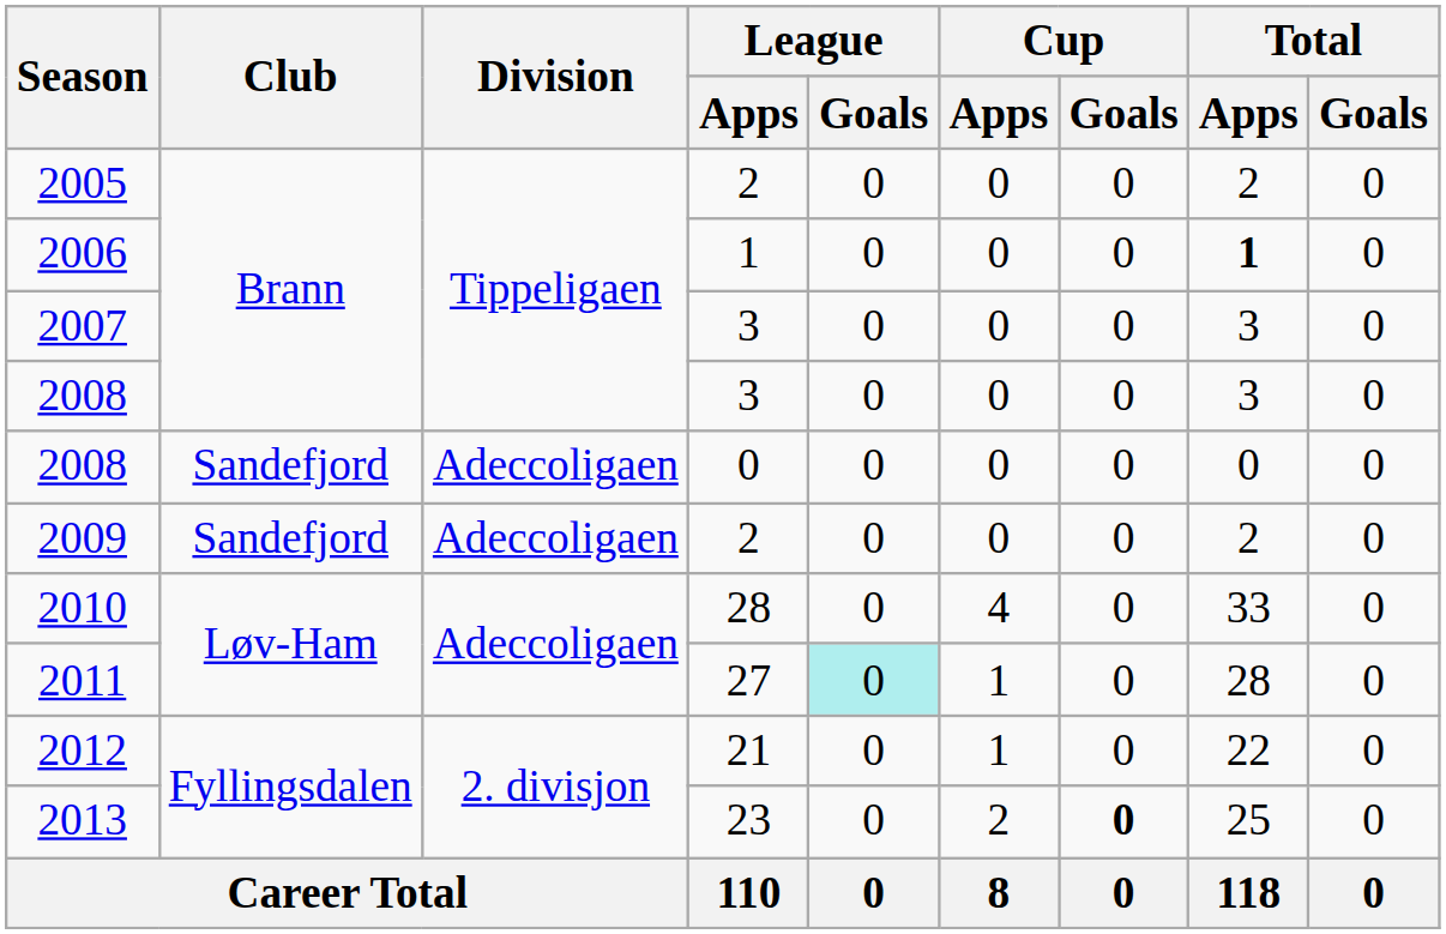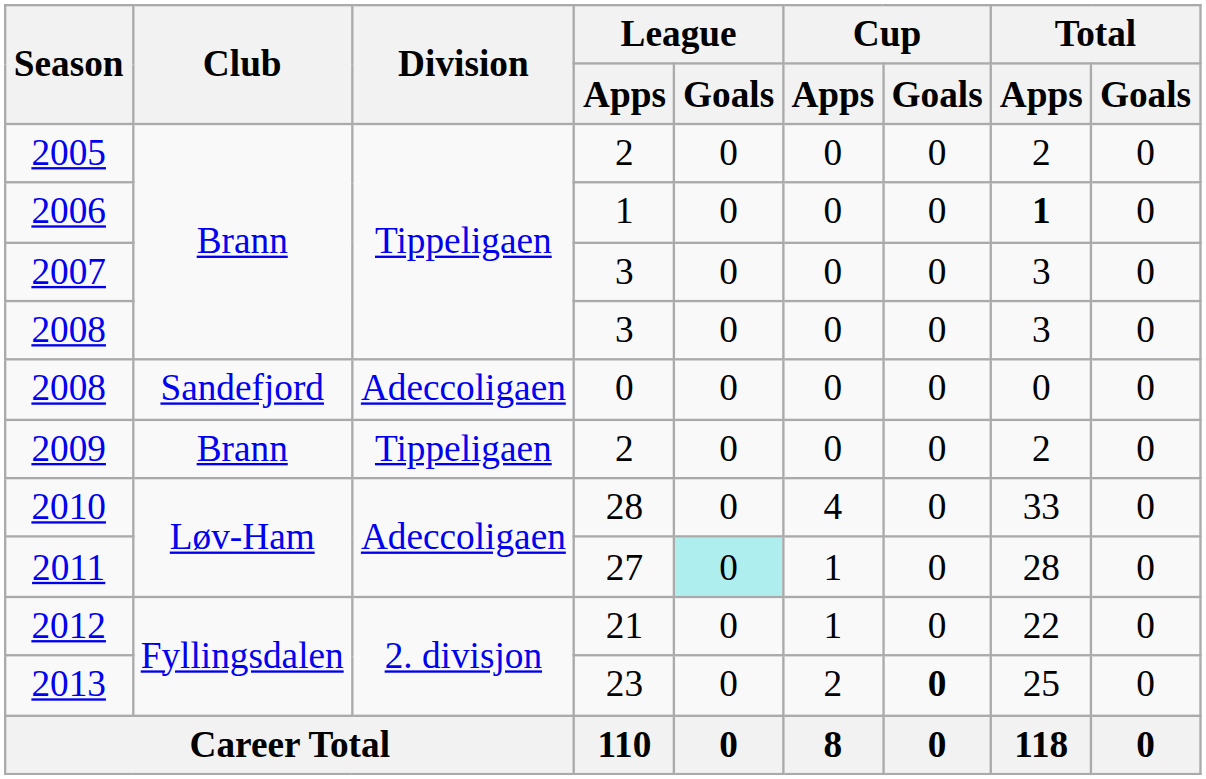2009 | Club: Sandefjord -> Brann
2009 | Division: Adeccoligaen -> Tippeligaen
